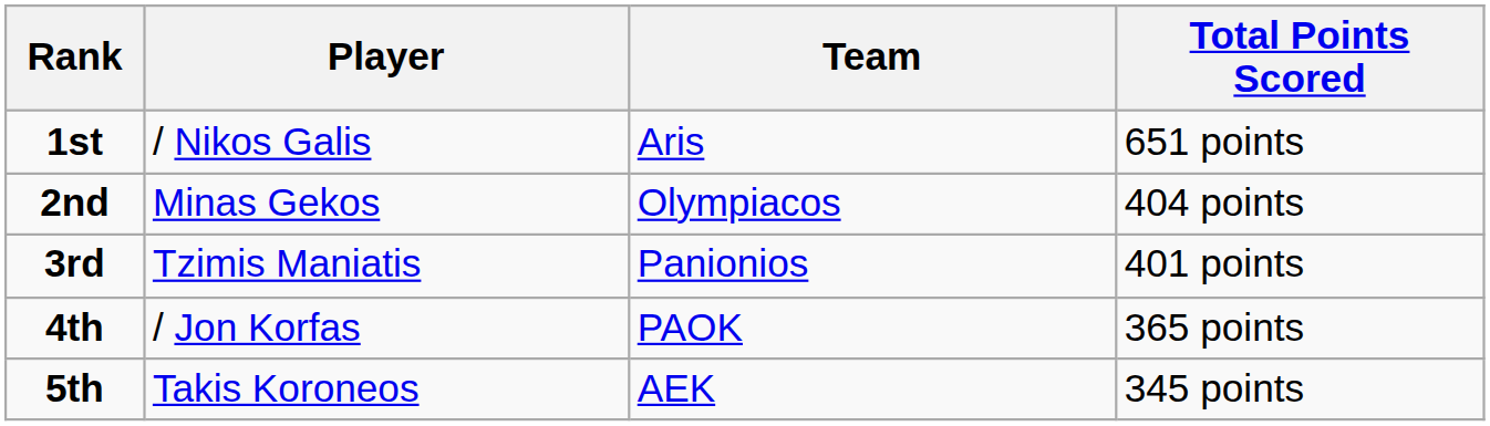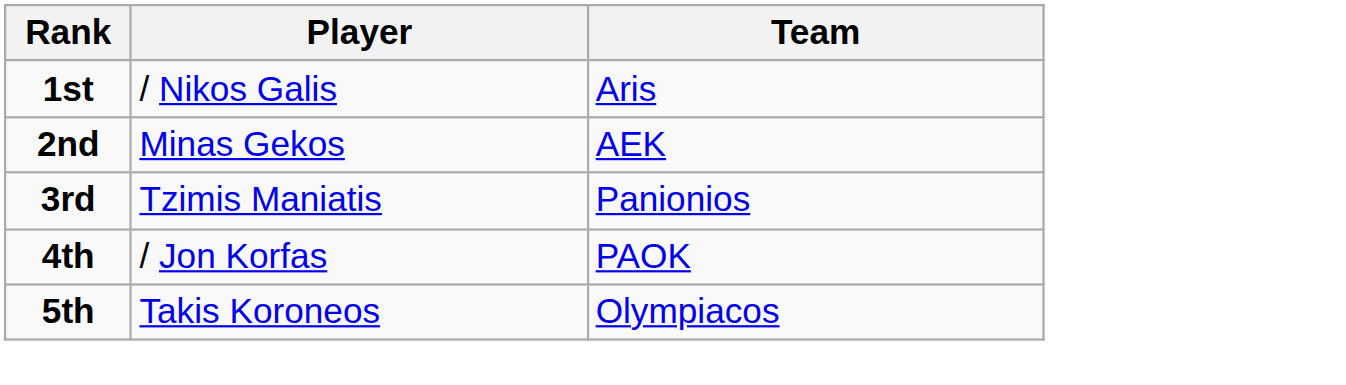- column: Total Points Scored | 651 points | 404 points | 401 points | 365 points | 345 points
2nd | Team: Olympiacos -> AEK
5th | Team: AEK -> Olympiacos
